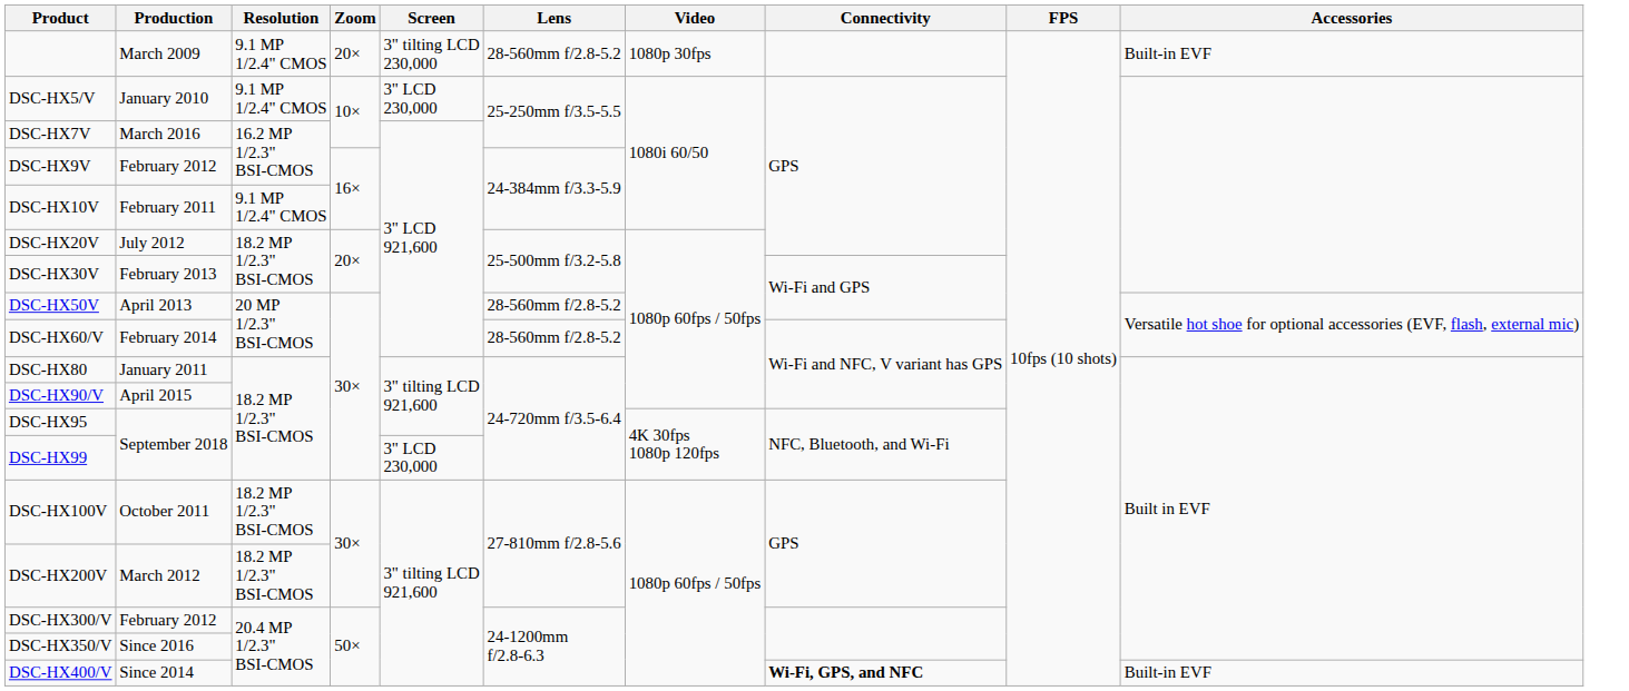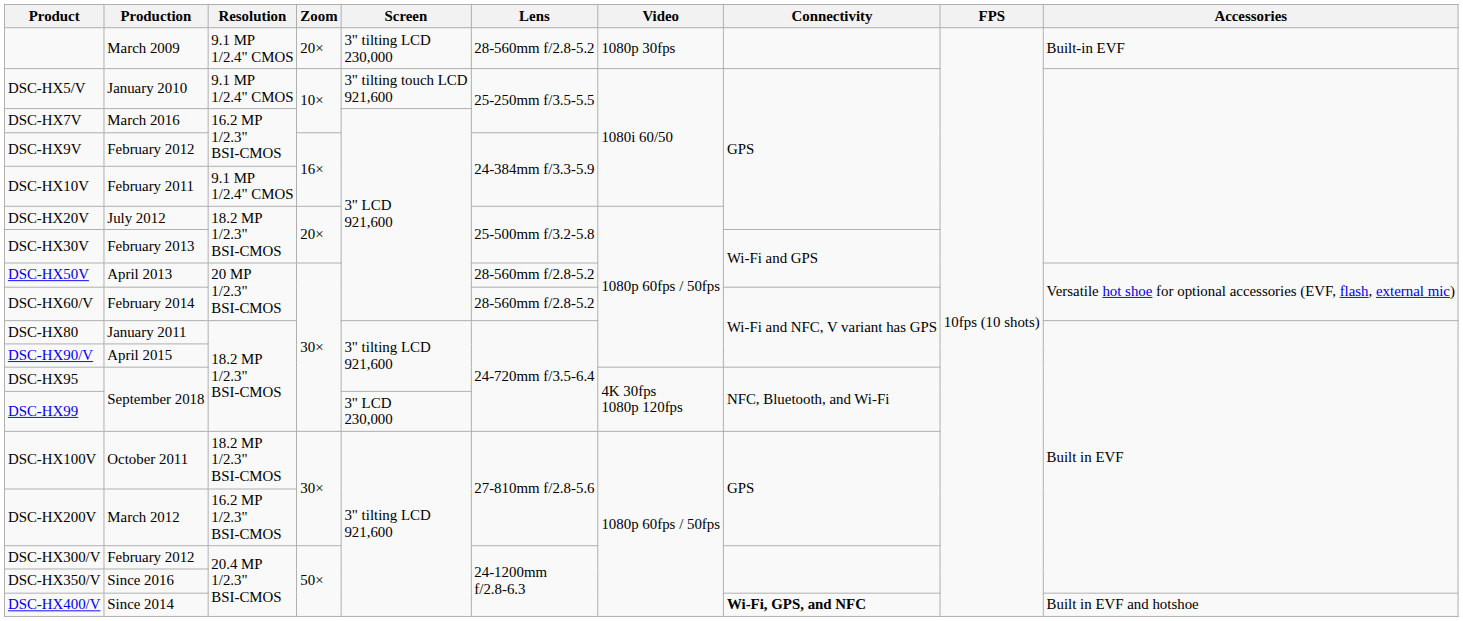DSC-HX5/V | Screen: 3" LCD 230,000 -> 3" tilting touch LCD 921,600
DSC-HX200V | Resolution: 18.2 MP 1/2.3" BSI-CMOS -> 16.2 MP 1/2.3" BSI-CMOS
DSC-HX400/V | Accessories: Built-in EVF -> Built in EVF and hotshoe
